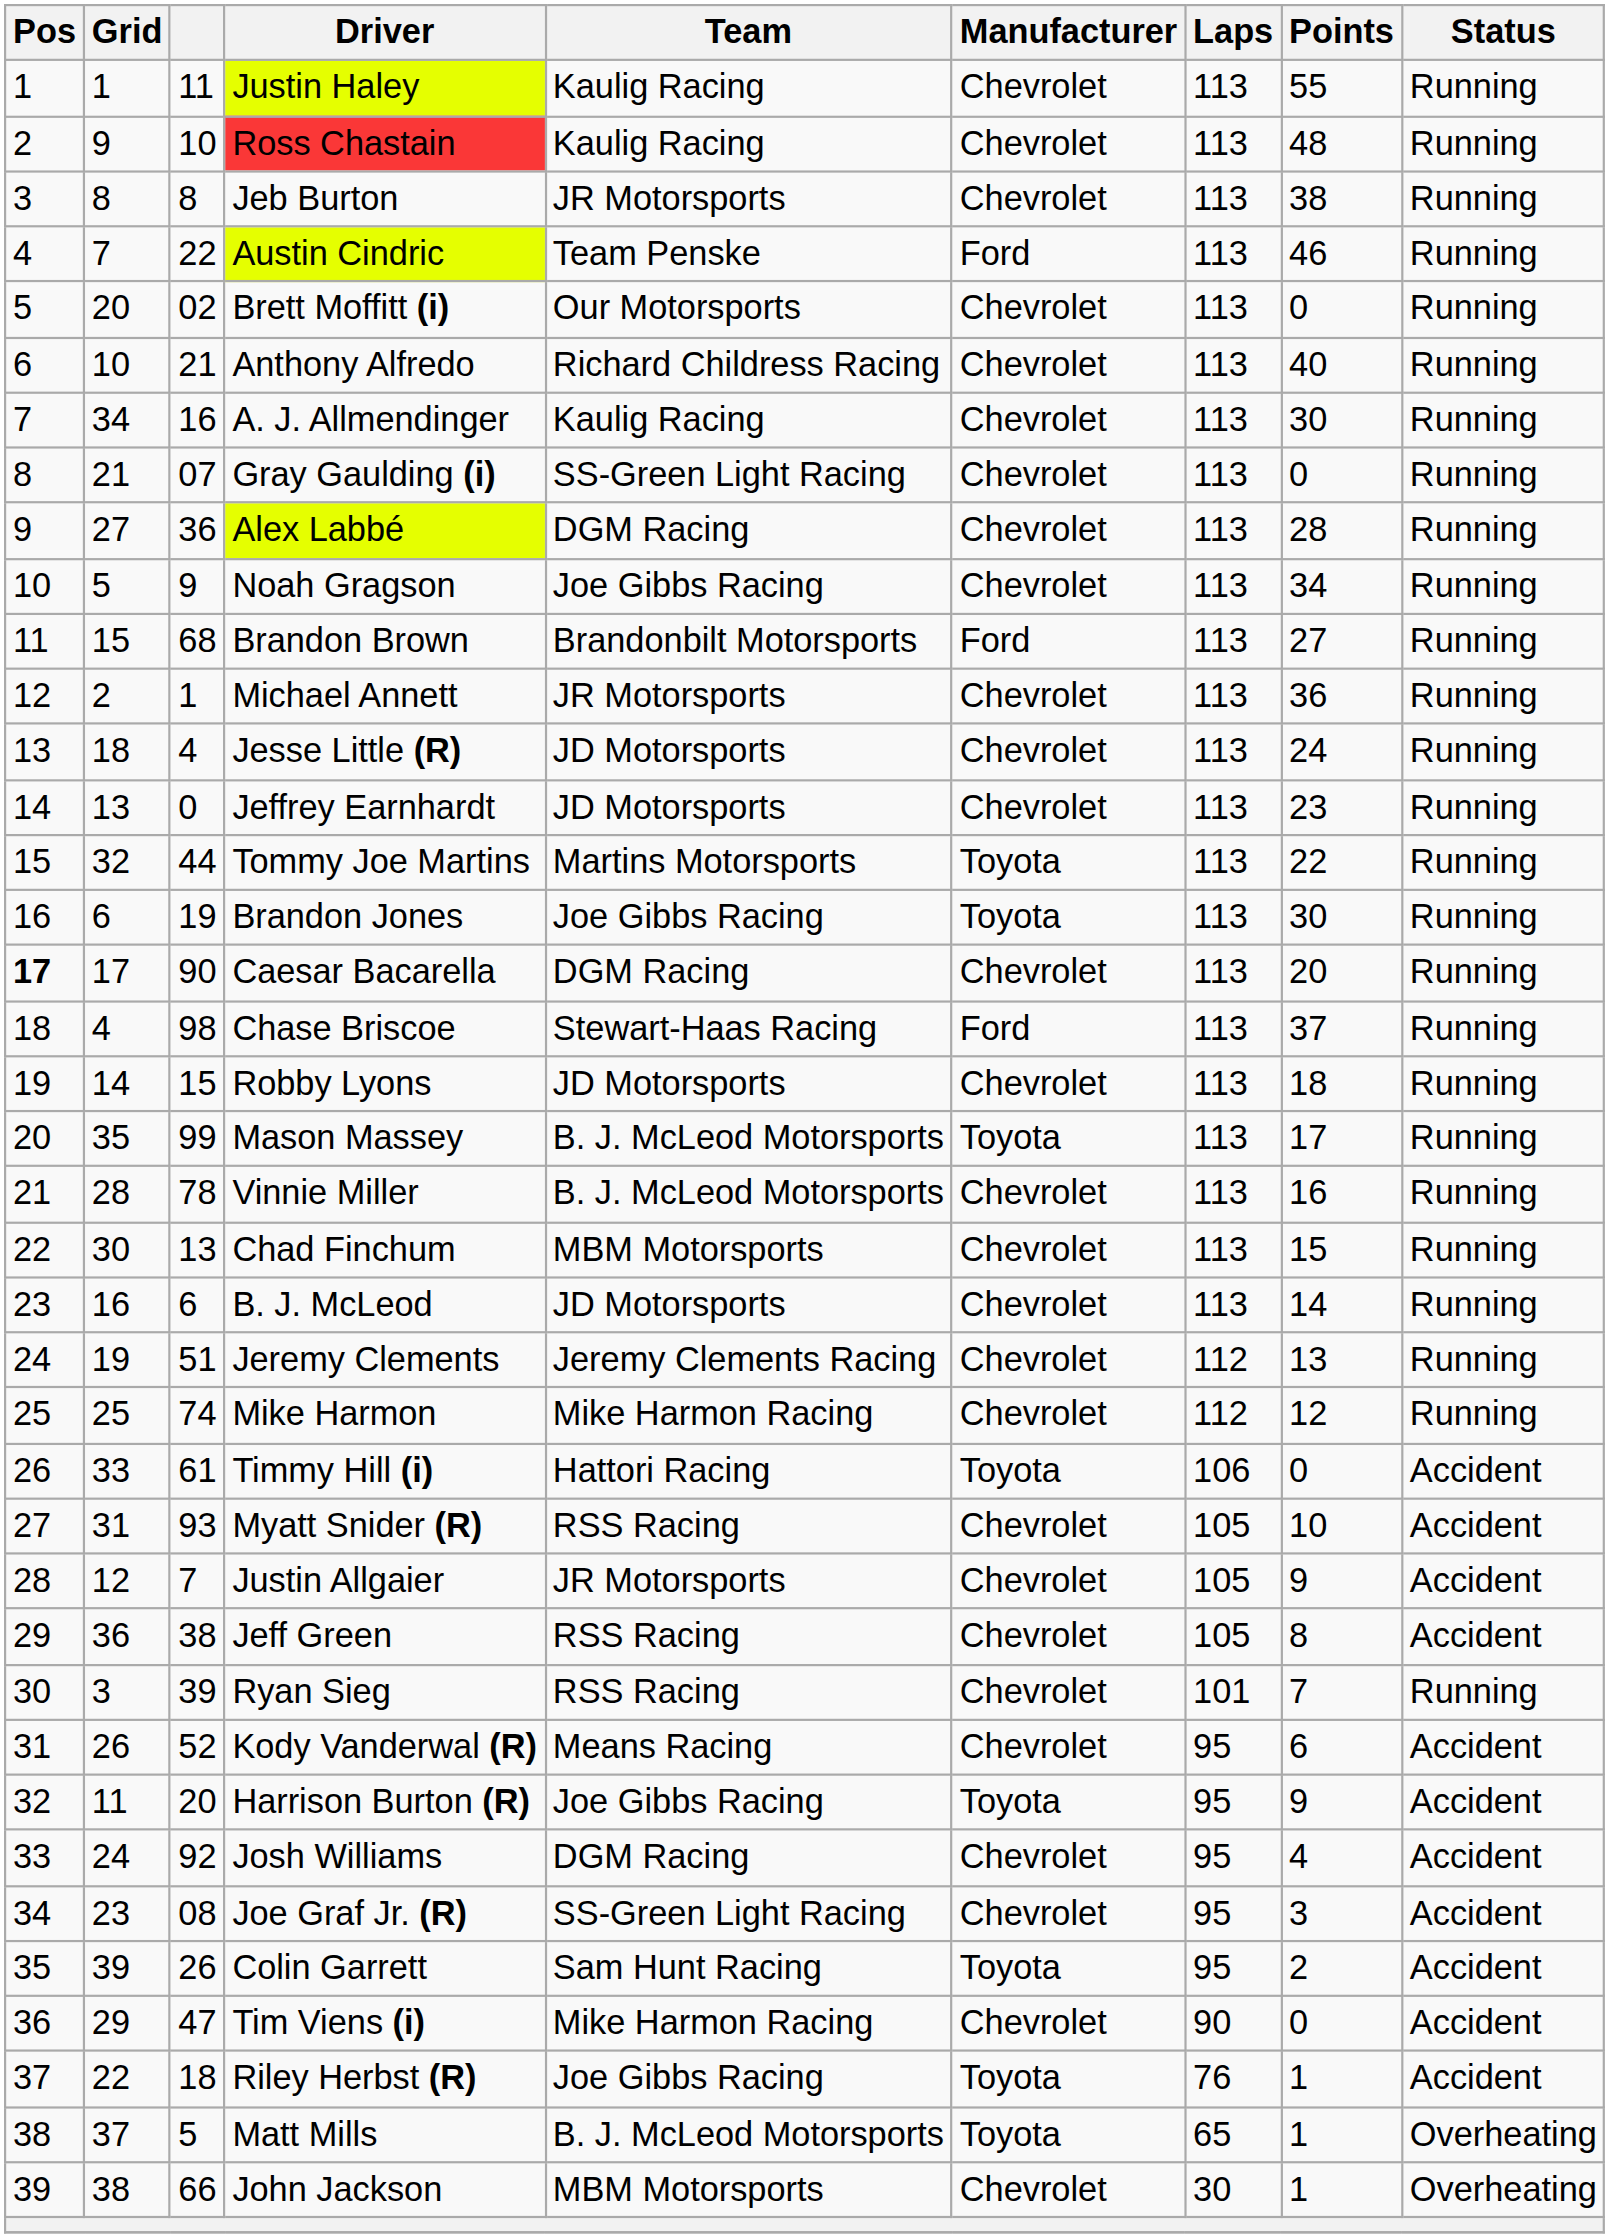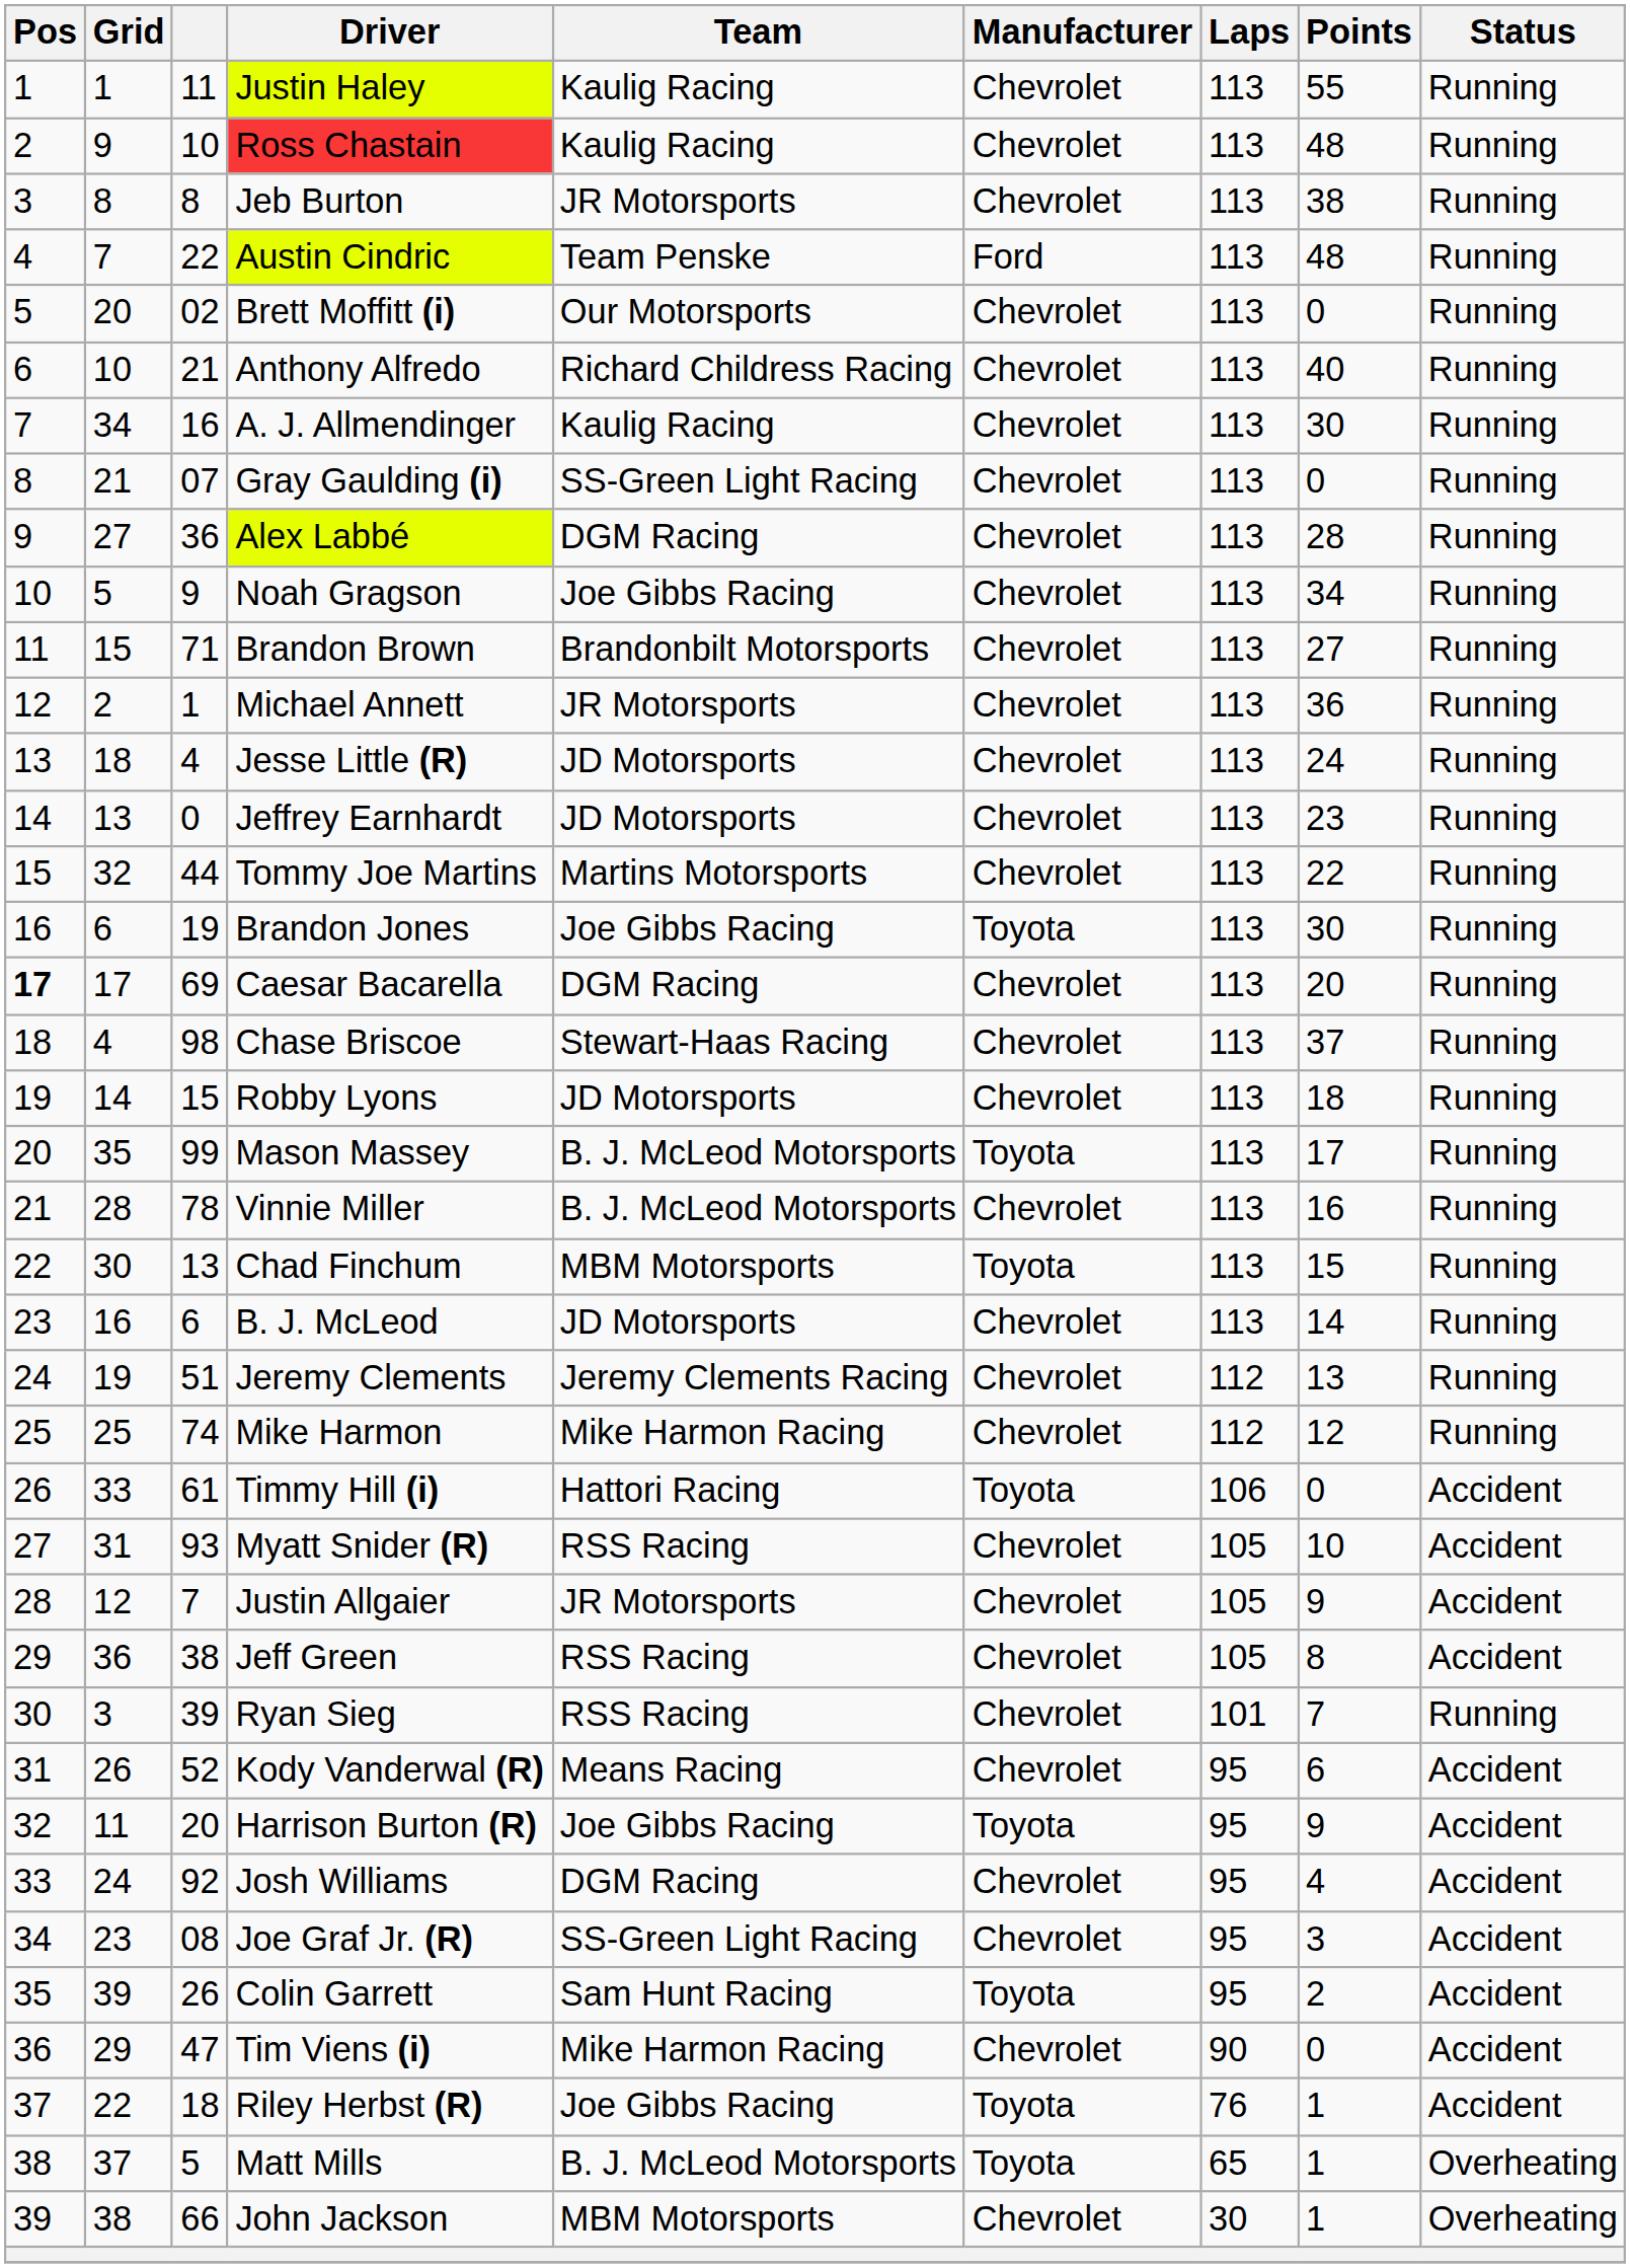Austin Cindric | Points: 46 -> 48
Brandon Brown | column 3: 68 -> 71
Brandon Brown | Manufacturer: Ford -> Chevrolet
Tommy Joe Martins | Manufacturer: Toyota -> Chevrolet
Caesar Bacarella | column 3: 90 -> 69
Chase Briscoe | Manufacturer: Ford -> Chevrolet
Chad Finchum | Manufacturer: Chevrolet -> Toyota
